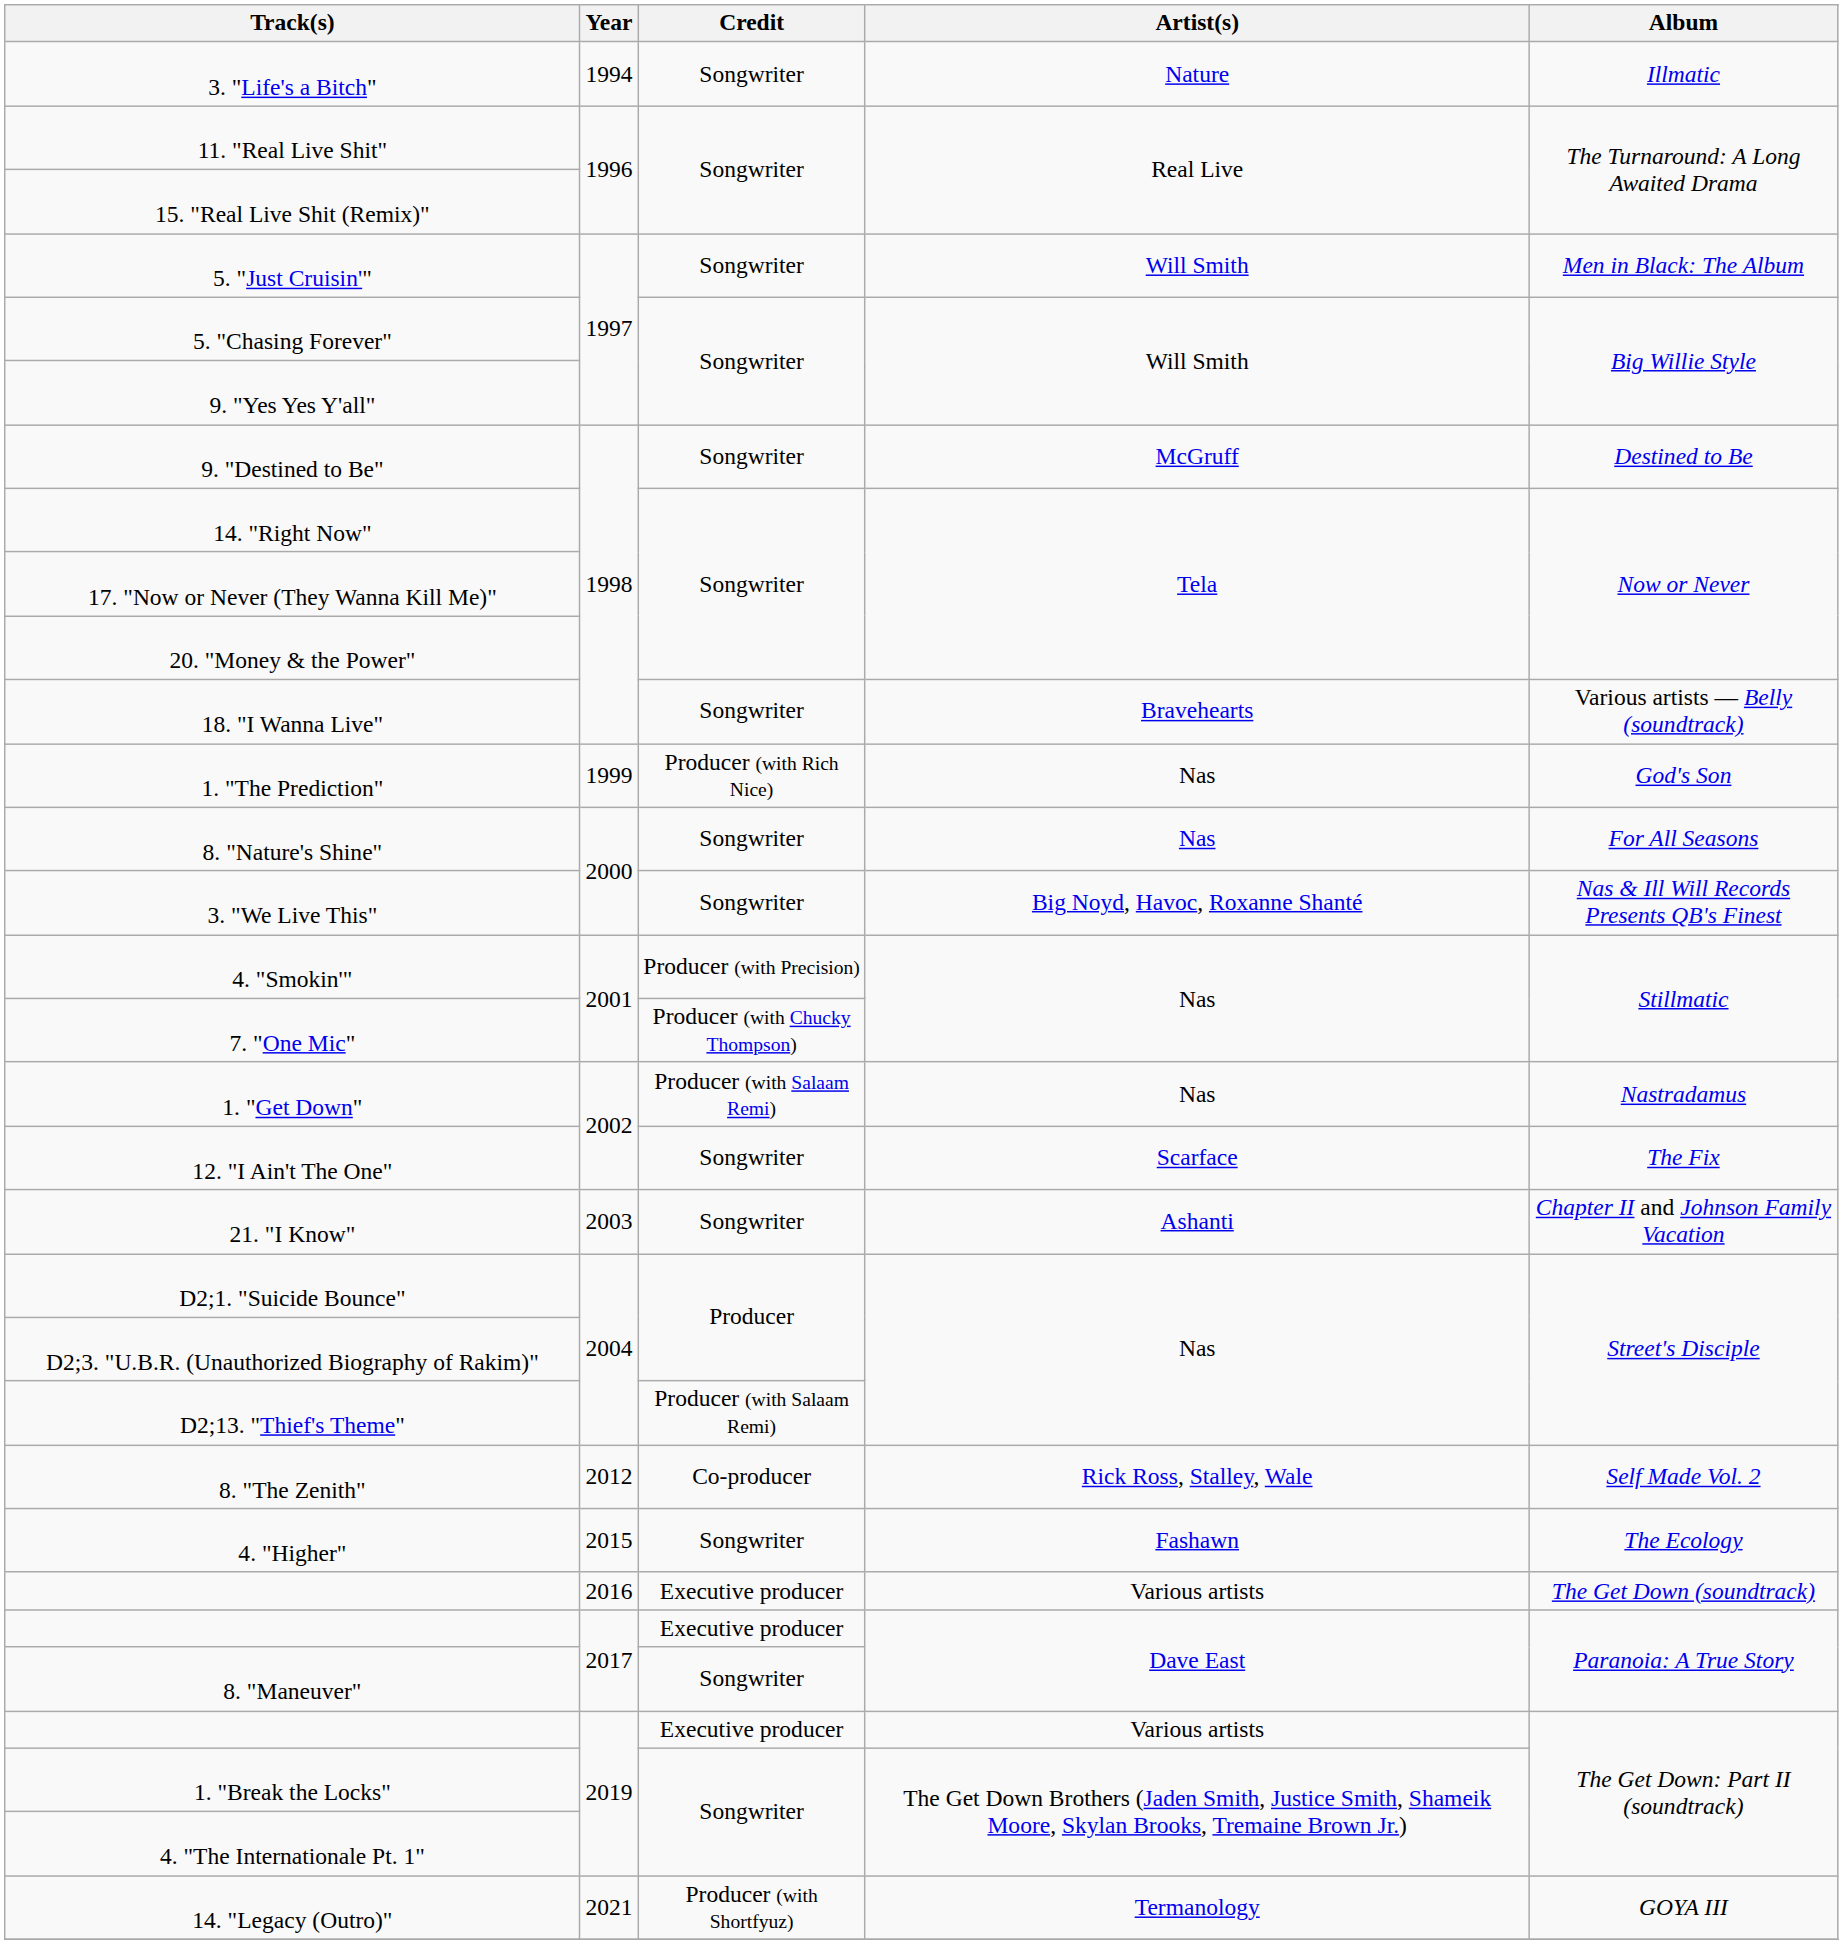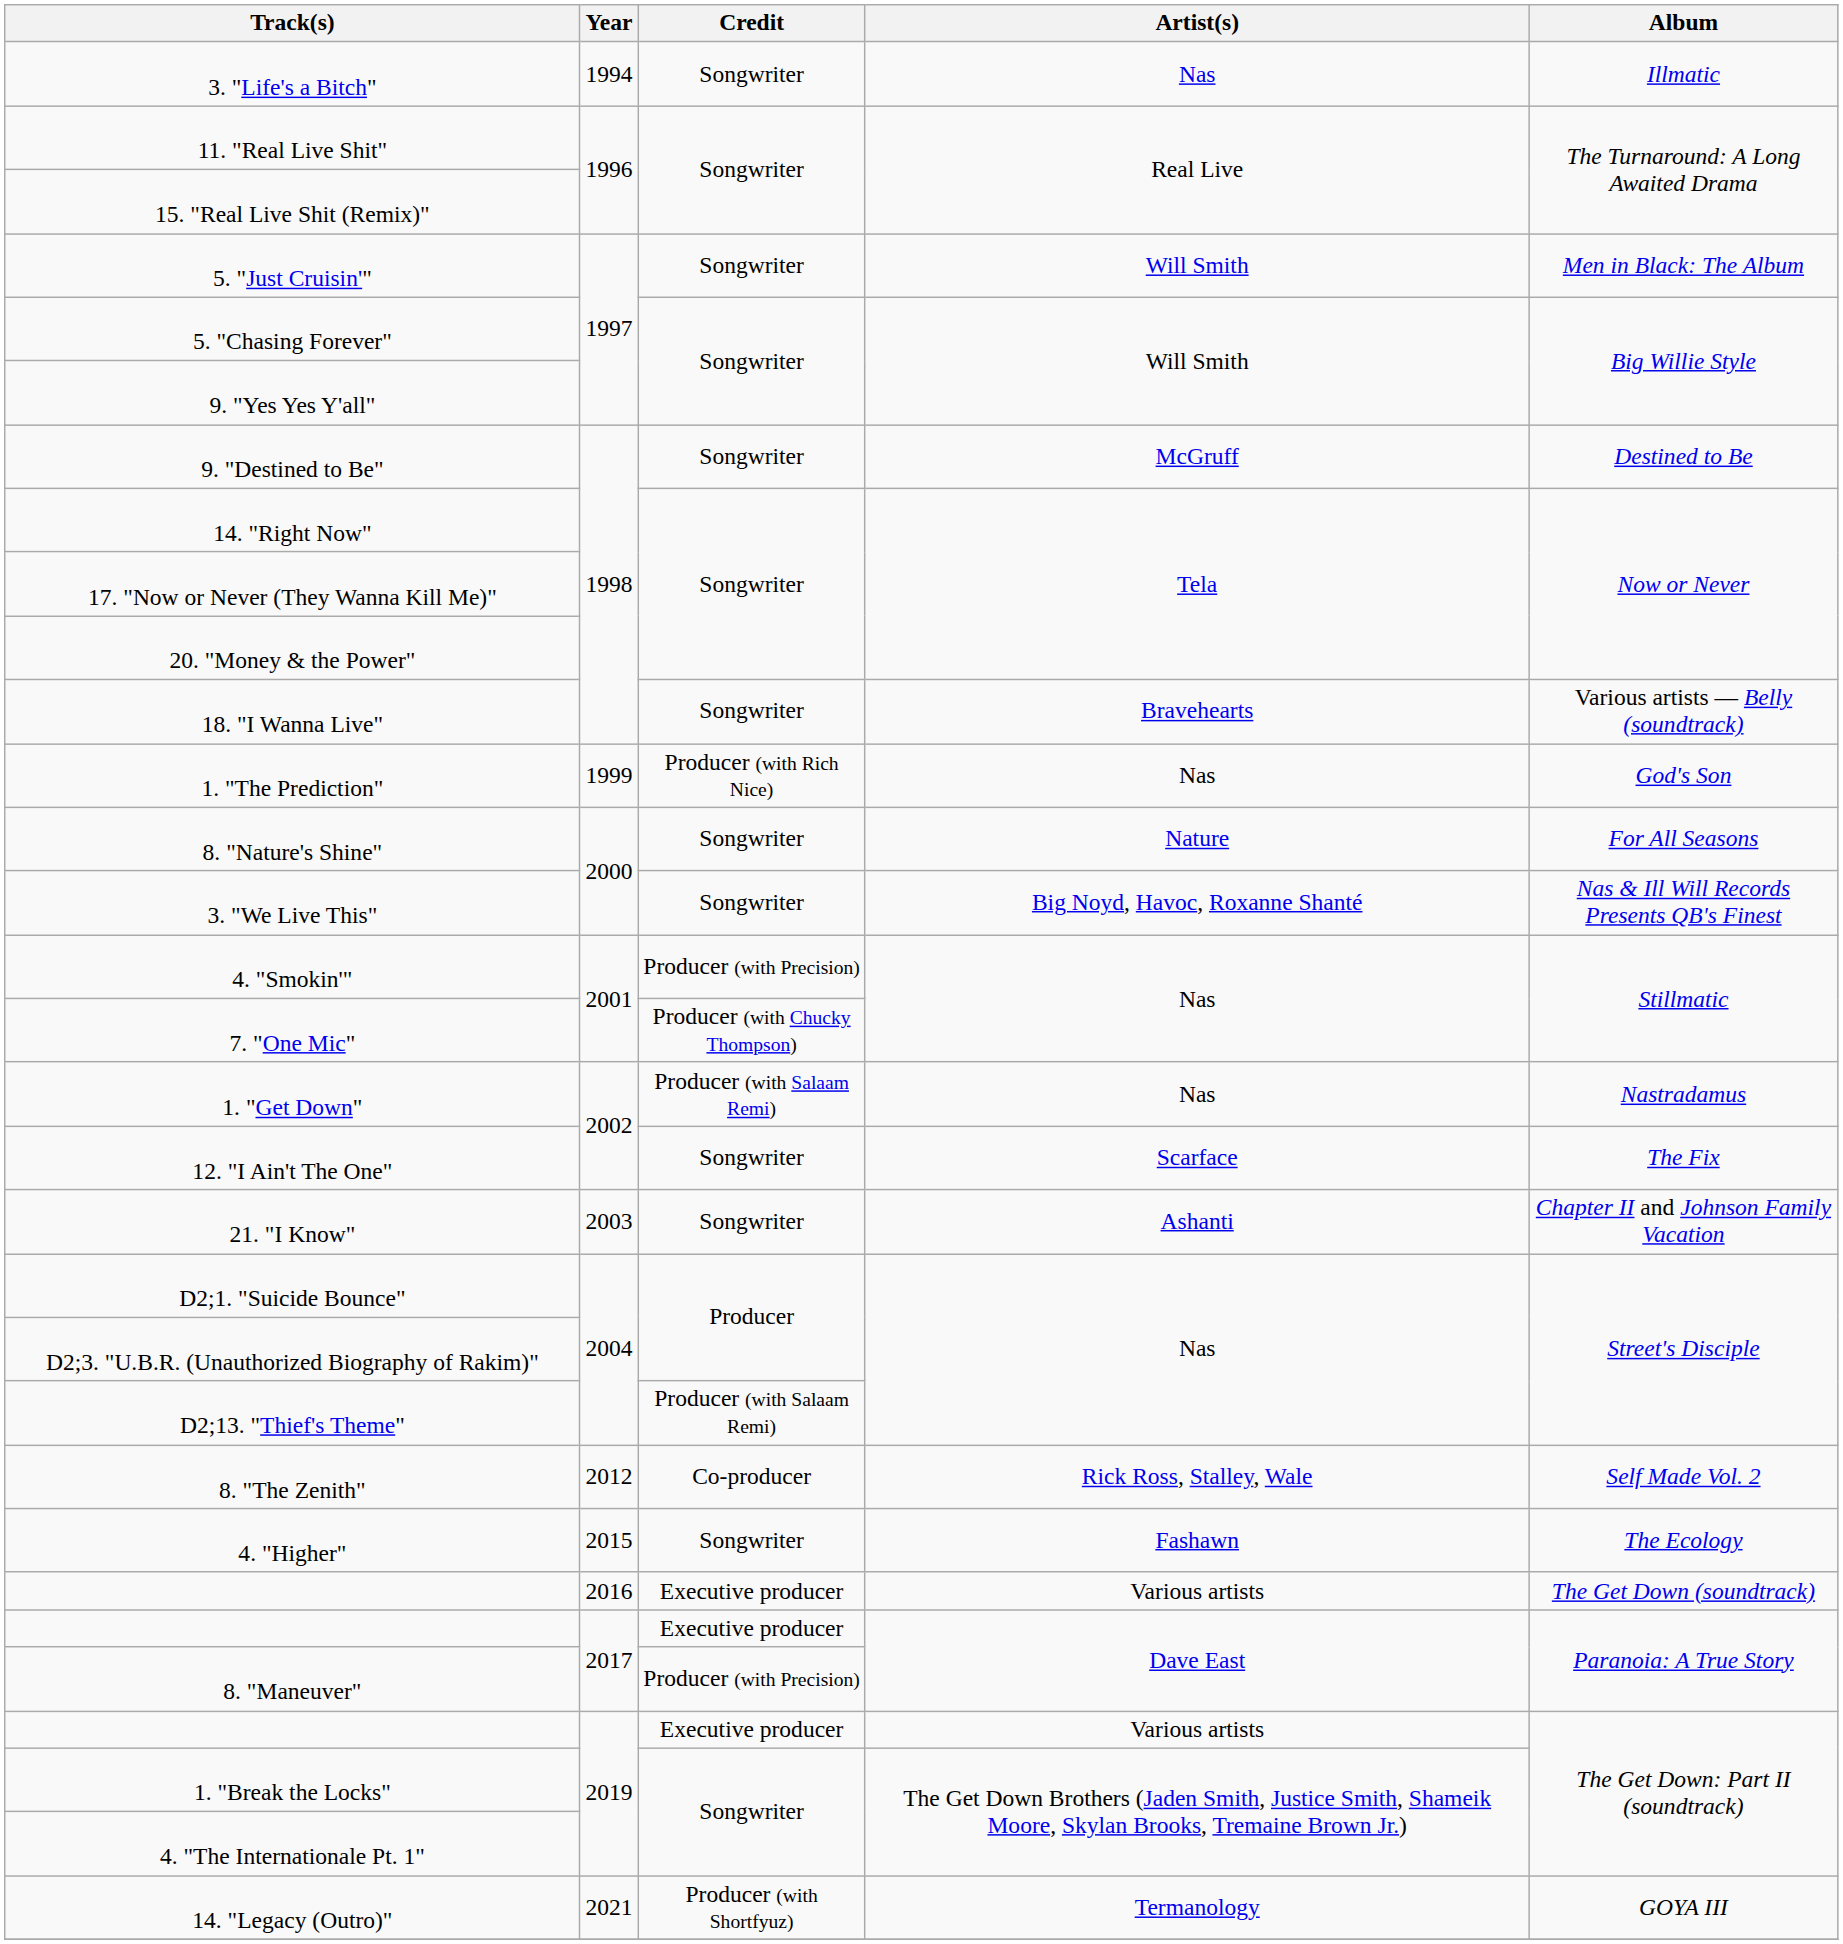3. "Life's a Bitch" | Artist(s): Nature -> Nas
8. "Nature's Shine" | Artist(s): Nas -> Nature
8. "Maneuver" | Credit: Songwriter -> Producer (with Precision)
